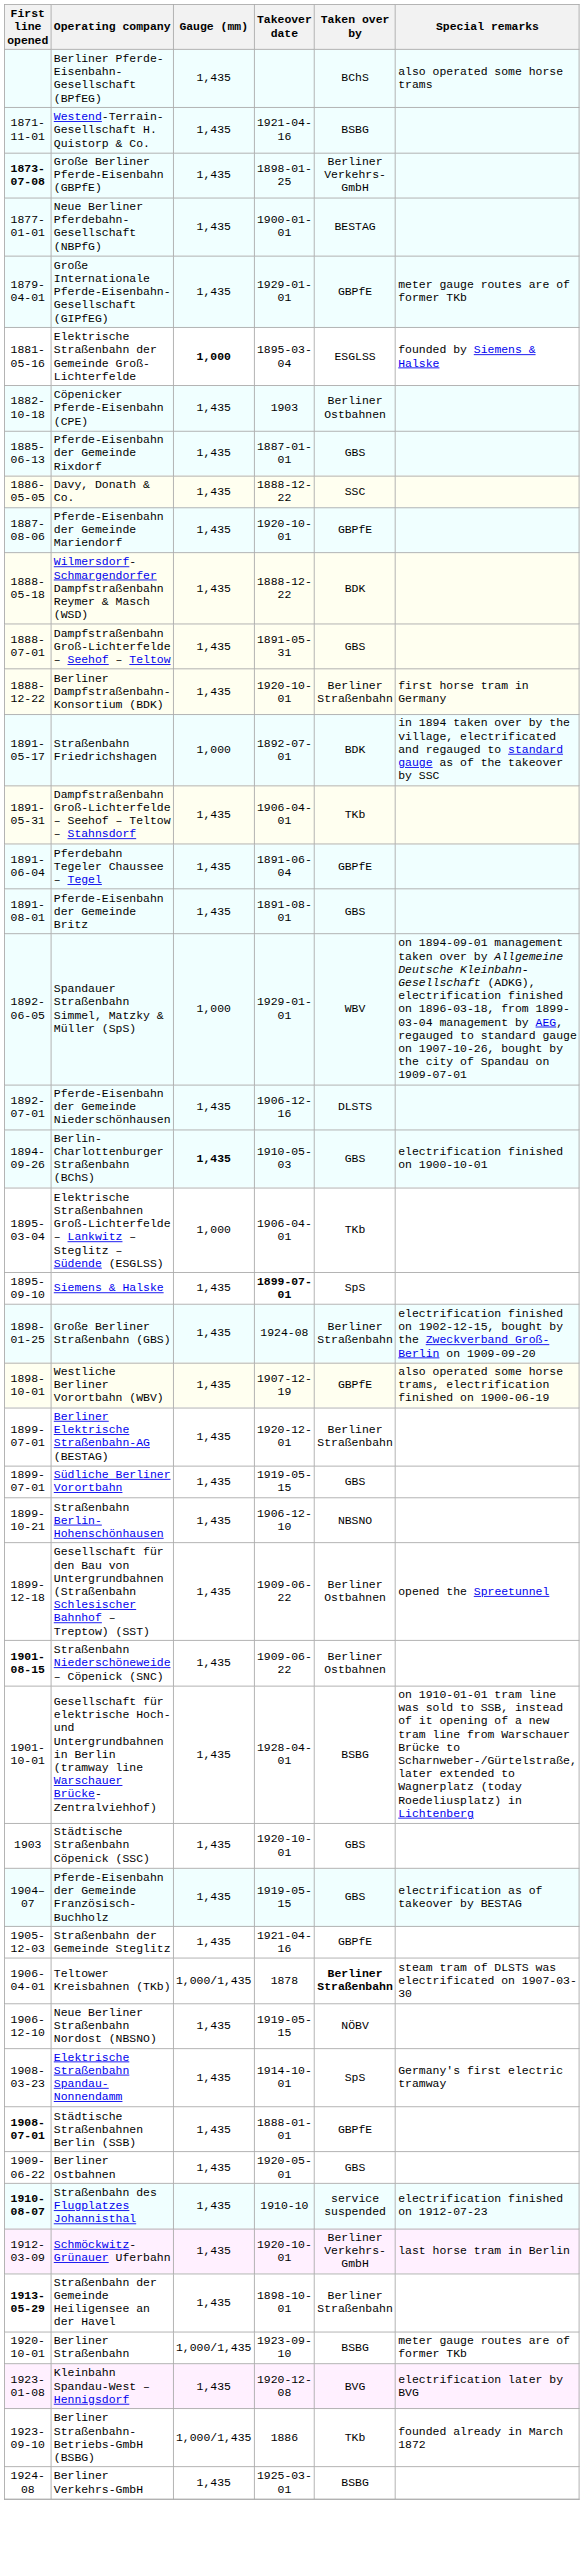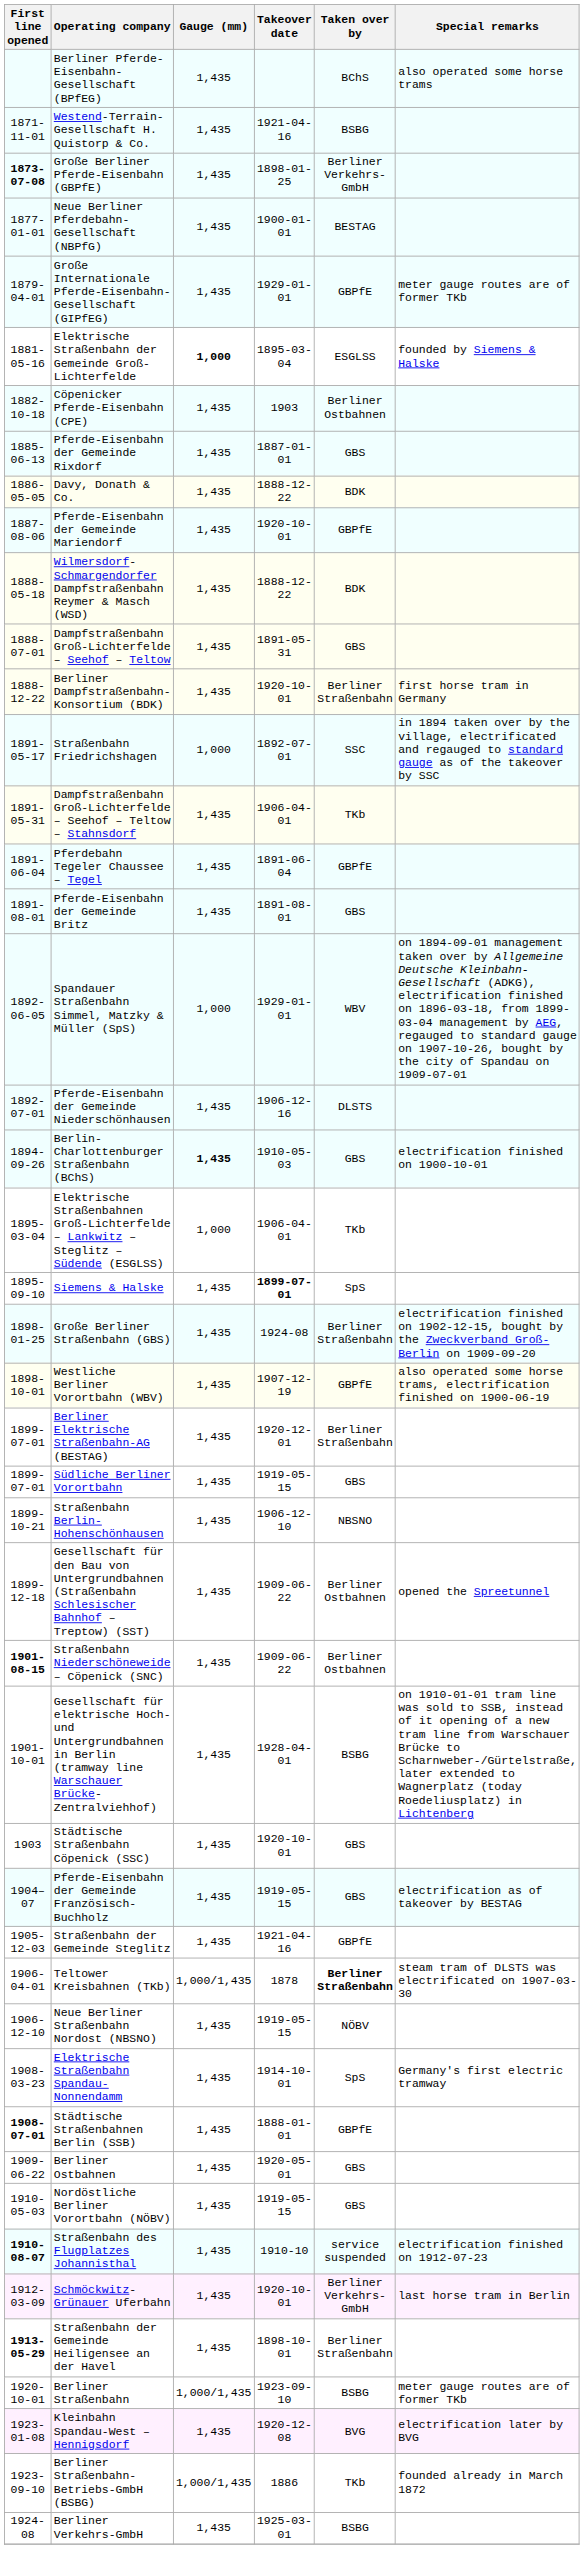Davy, Donath & Co. | Taken over by: SSC -> BDK
Straßenbahn Friedrichshagen | Taken over by: BDK -> SSC
+ row: 1910-05-03 | Nordöstliche Berliner Vorortbahn (NÖBV) | 1,435 | 1919-05-15 | GBS
